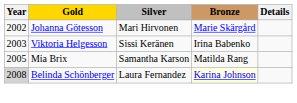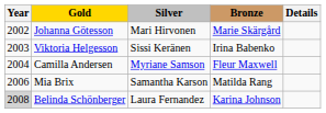+ row: 2004 | Camilla Andersen | Myriane Samson | Fleur Maxwell
Mia Brix | Year: 2005 -> 2006
Belinda Schönberger | Bronze: lightyellow background -> no background
